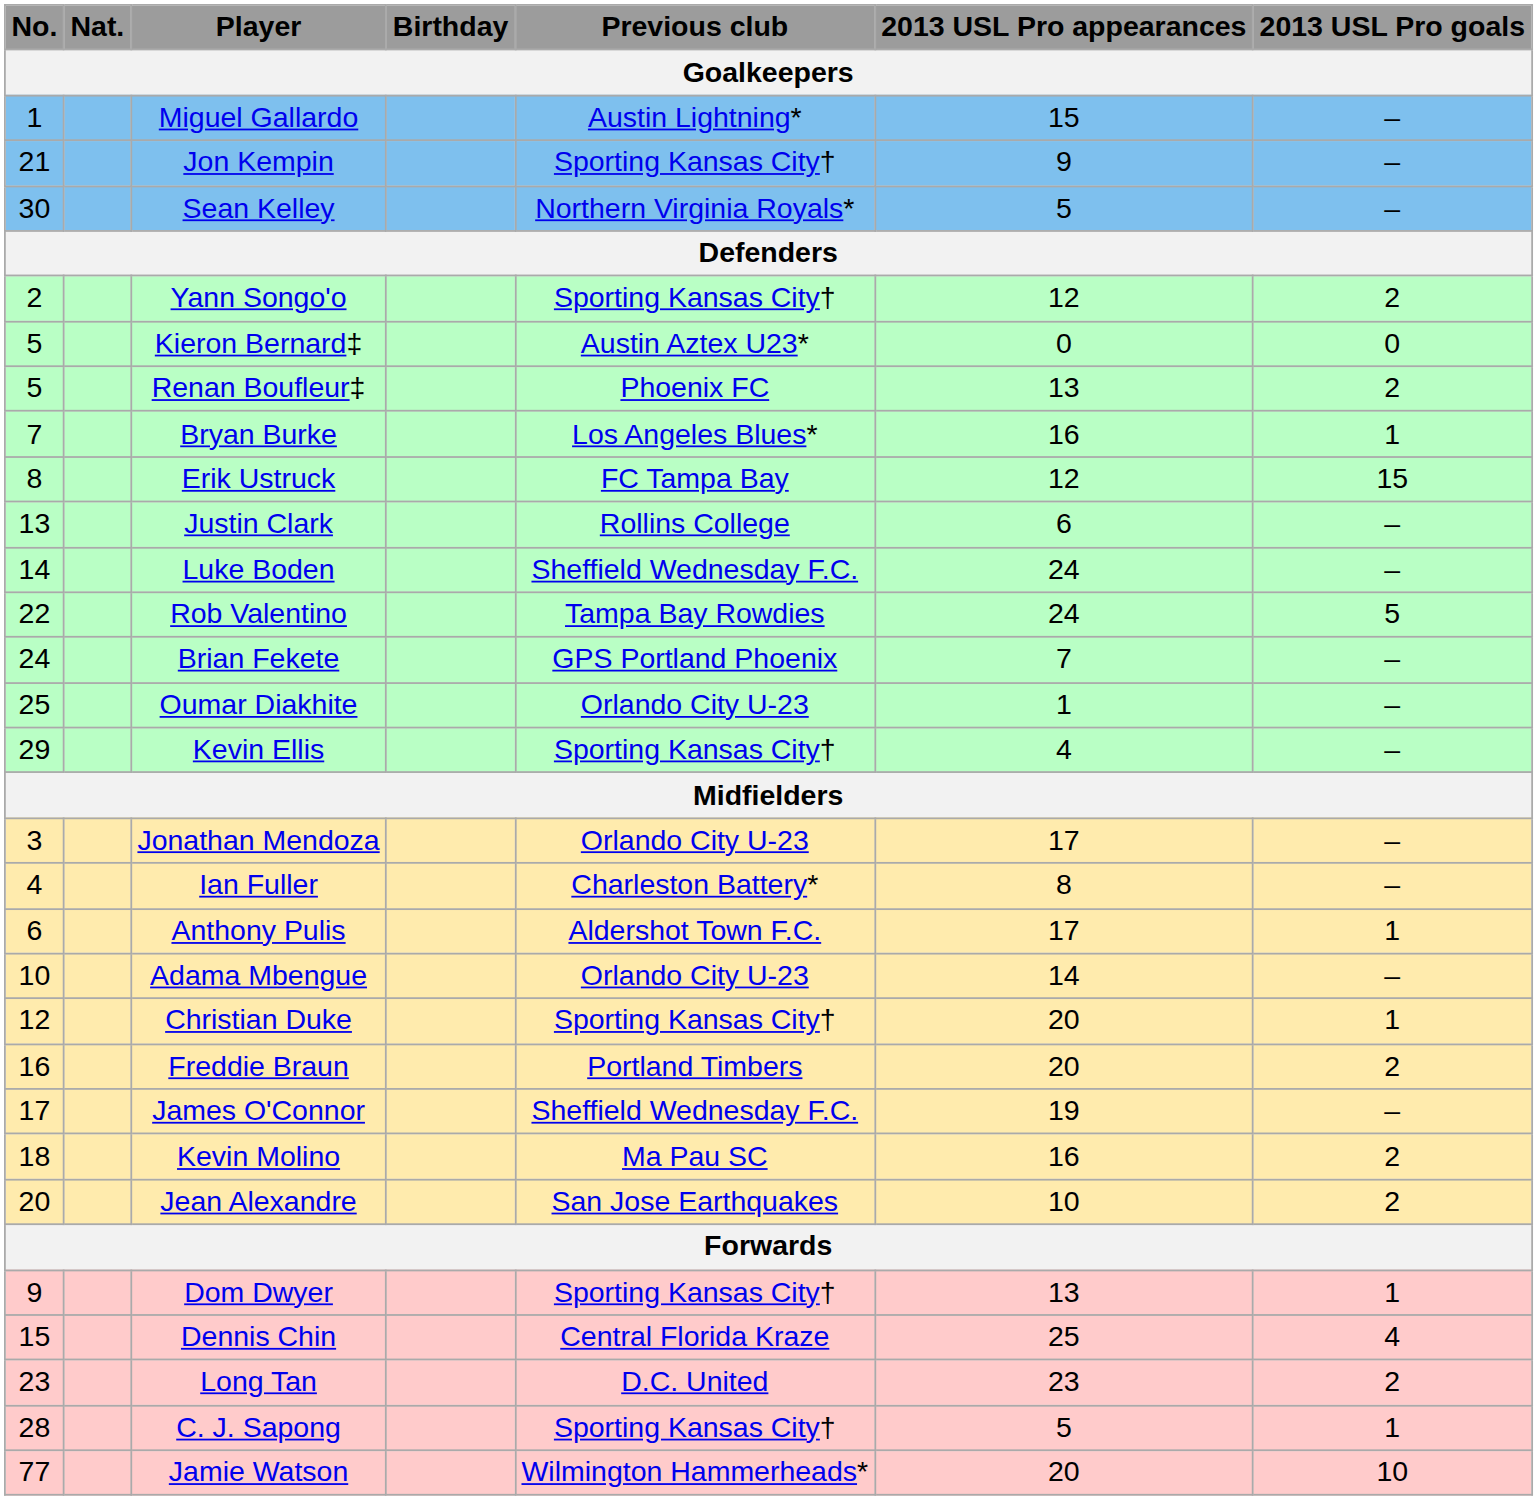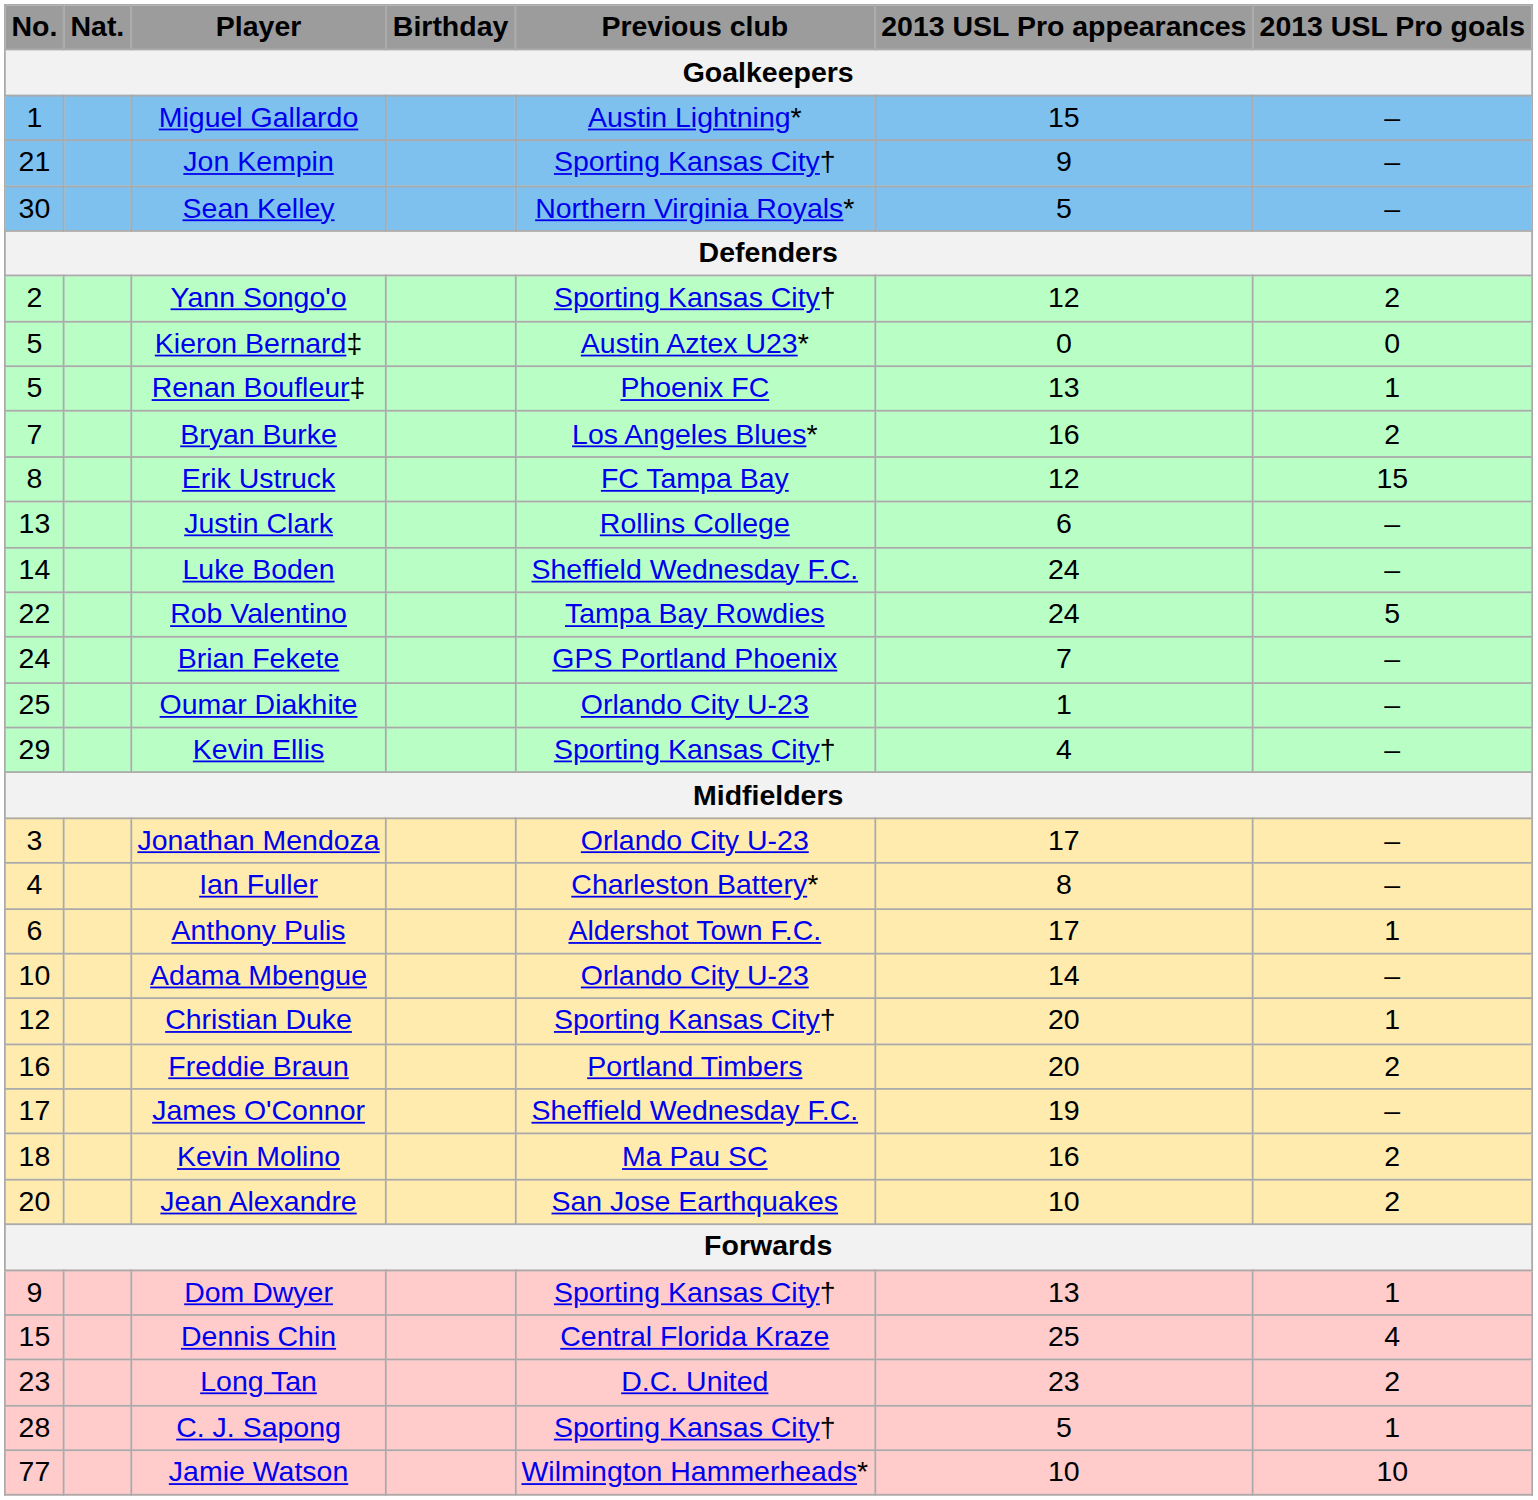Renan Boufleur‡ | 2013 USL Pro goals / Goalkeepers: 2 -> 1
Bryan Burke | 2013 USL Pro goals / Goalkeepers: 1 -> 2
Jamie Watson | 2013 USL Pro appearances / Goalkeepers: 20 -> 10
